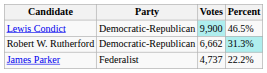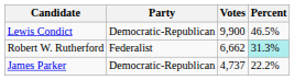Lewis Condict | Votes: paleturquoise background -> no background
Robert W. Rutherford | Party: Democratic-Republican -> Federalist
James Parker | Party: Federalist -> Democratic-Republican
